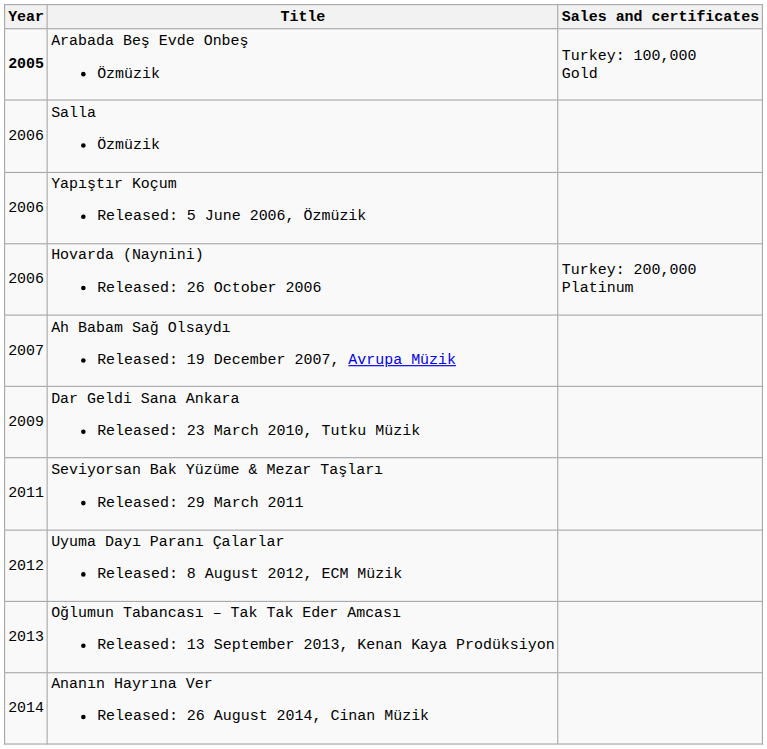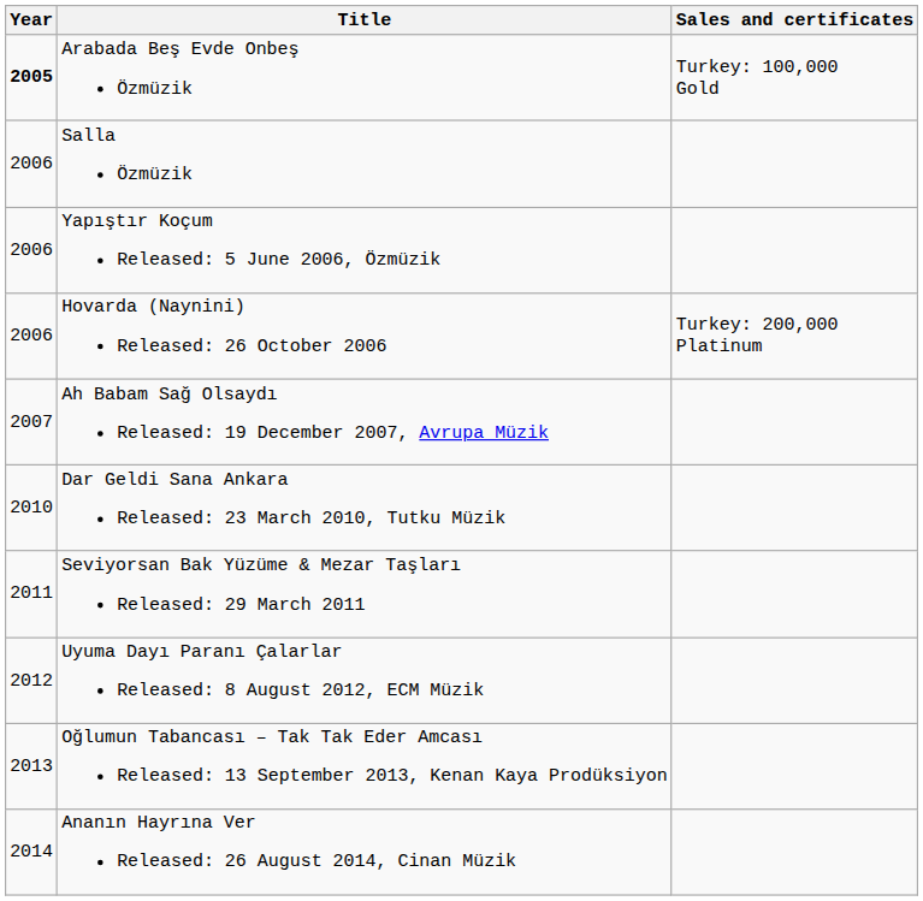Dar Geldi Sana Ankara Released: 23 March 2010, Tutku Müzik | Year: 2009 -> 2010
